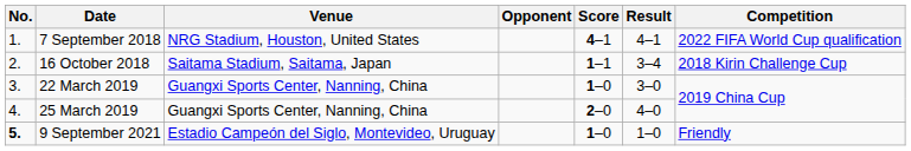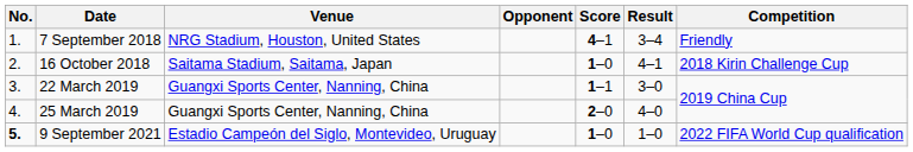7 September 2018 | Result: 4–1 -> 3–4
7 September 2018 | Competition: 2022 FIFA World Cup qualification -> Friendly
16 October 2018 | Score: 1–1 -> 1–0
16 October 2018 | Result: 3–4 -> 4–1
22 March 2019 | Score: 1–0 -> 1–1
9 September 2021 | Competition: Friendly -> 2022 FIFA World Cup qualification
